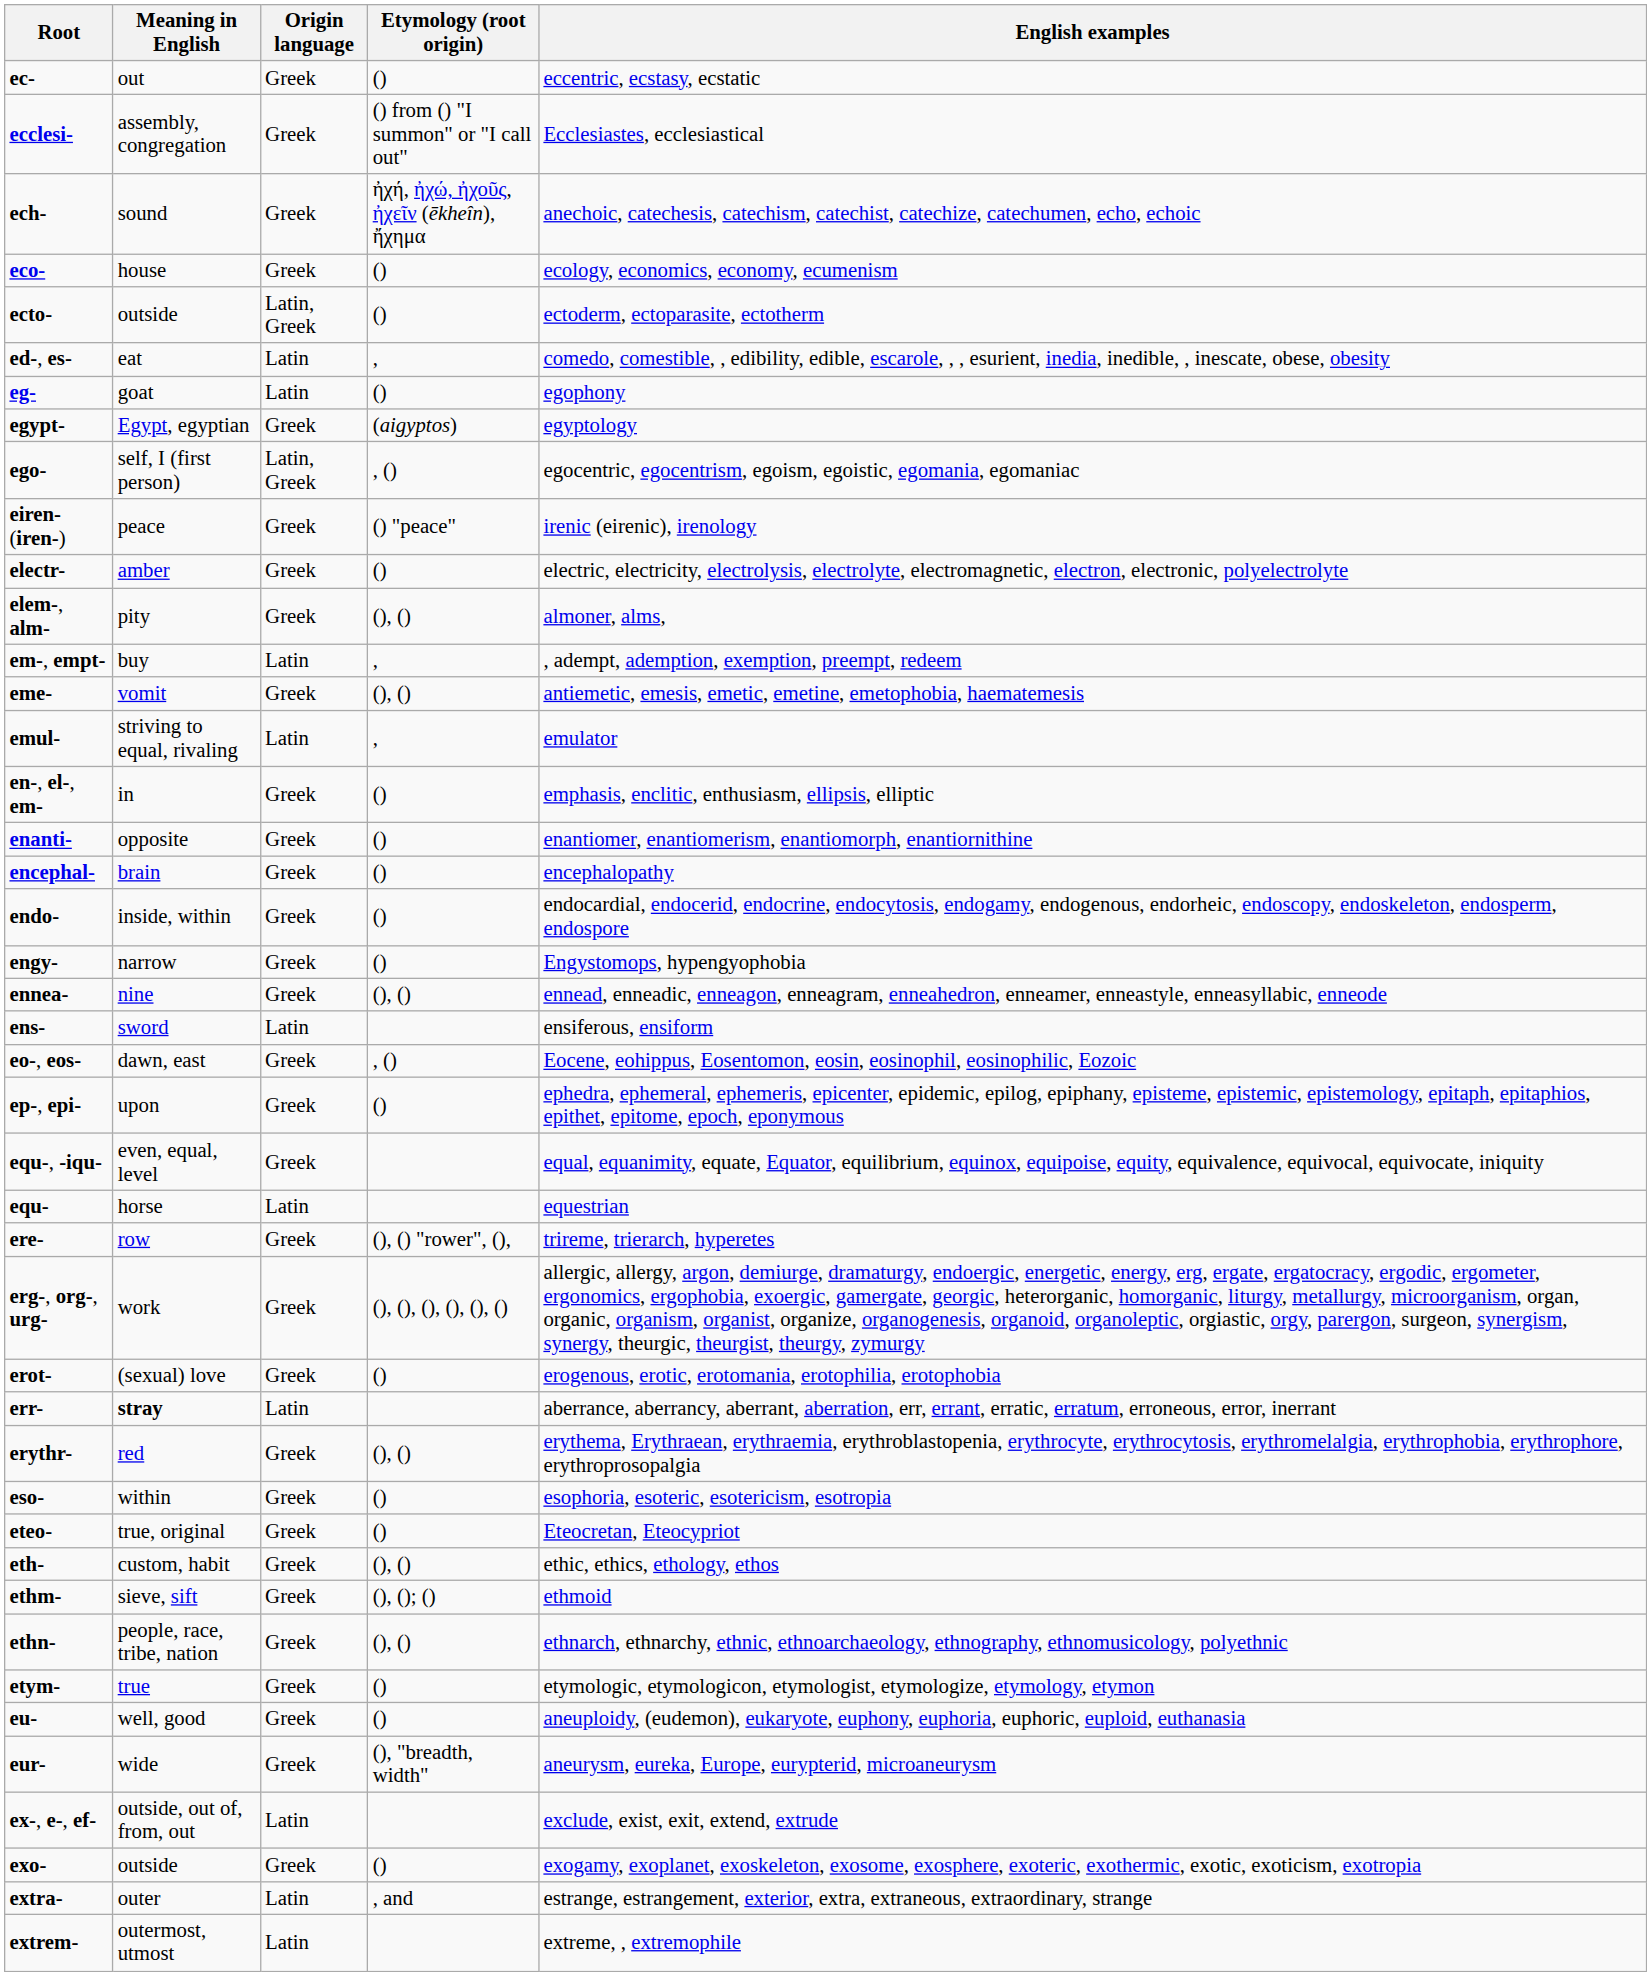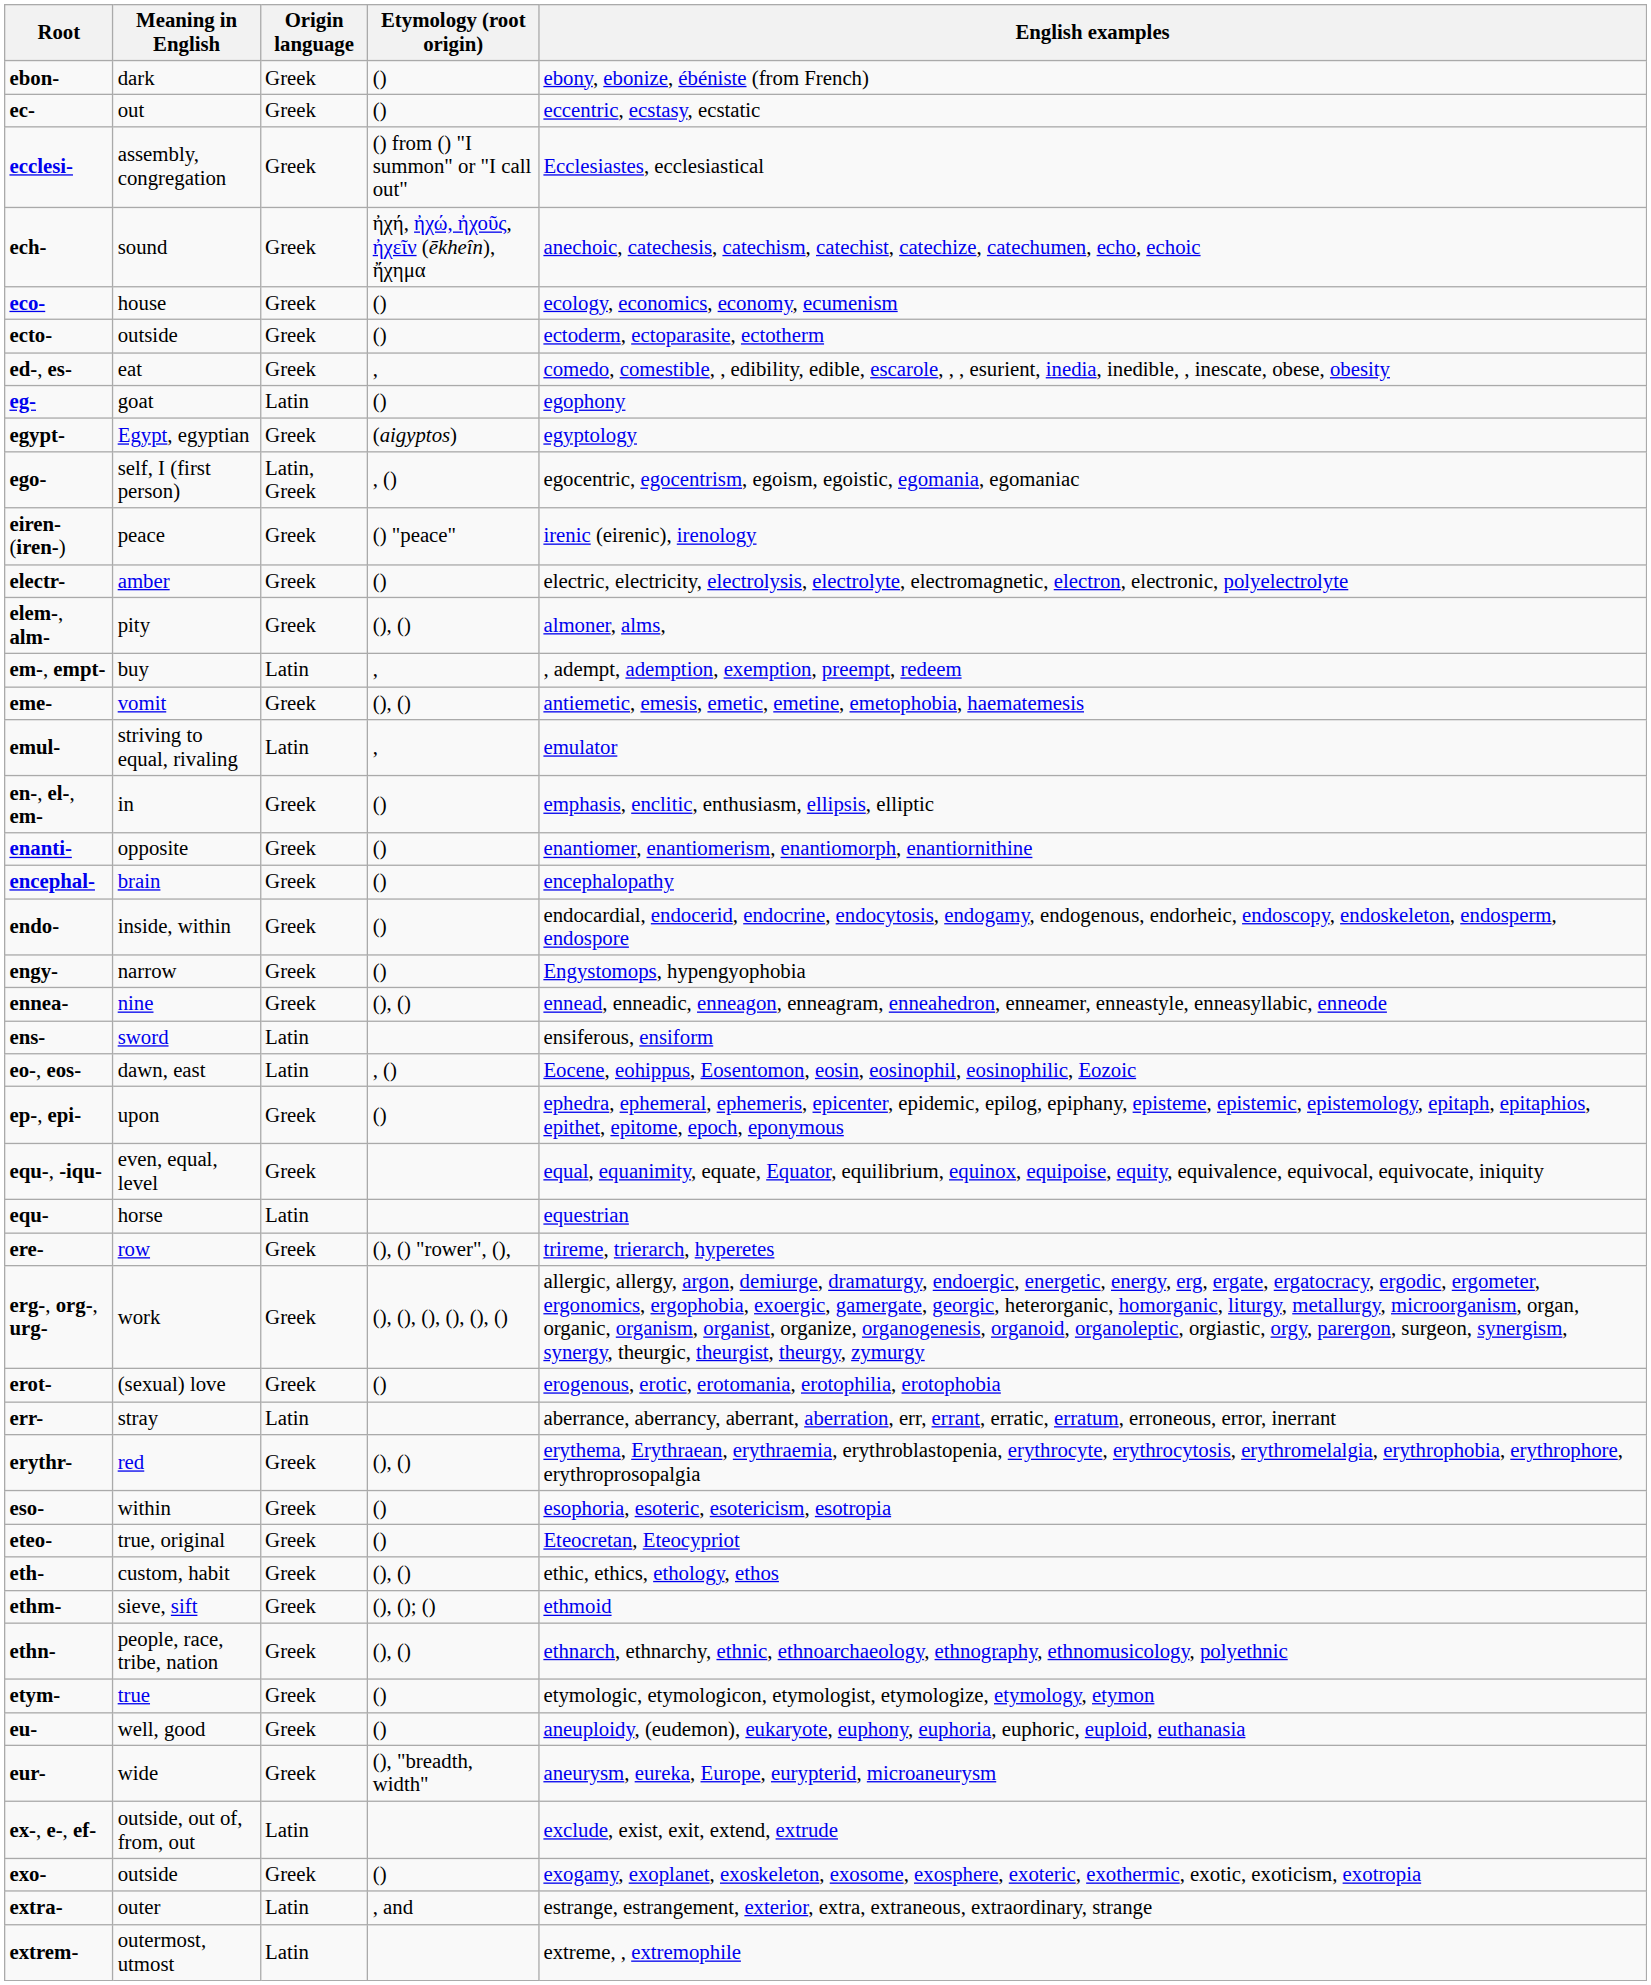+ row: ebon- | dark | Greek | () | ebony, ebonize, ébéniste (from French)
ecto- | Origin language: Latin, Greek -> Greek
ed-, es- | Origin language: Latin -> Greek
eo-, eos- | Origin language: Greek -> Latin
err- | Meaning in English: bold -> normal
